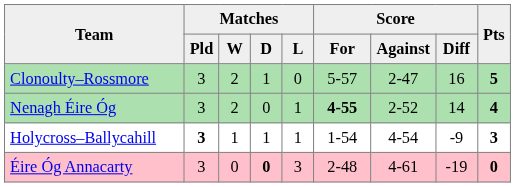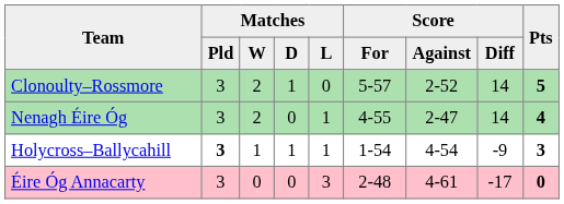Clonoulty–Rossmore | Score / Against: 2-47 -> 2-52
Clonoulty–Rossmore | Score / Diff: 16 -> 14
Nenagh Éire Óg | Score / For: bold -> normal
Nenagh Éire Óg | Score / Against: 2-52 -> 2-47
Éire Óg Annacarty | Matches / D: bold -> normal
Éire Óg Annacarty | Score / Diff: -19 -> -17
